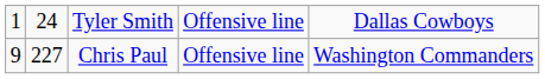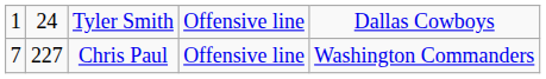Chris Paul | column 1: 9 -> 7
